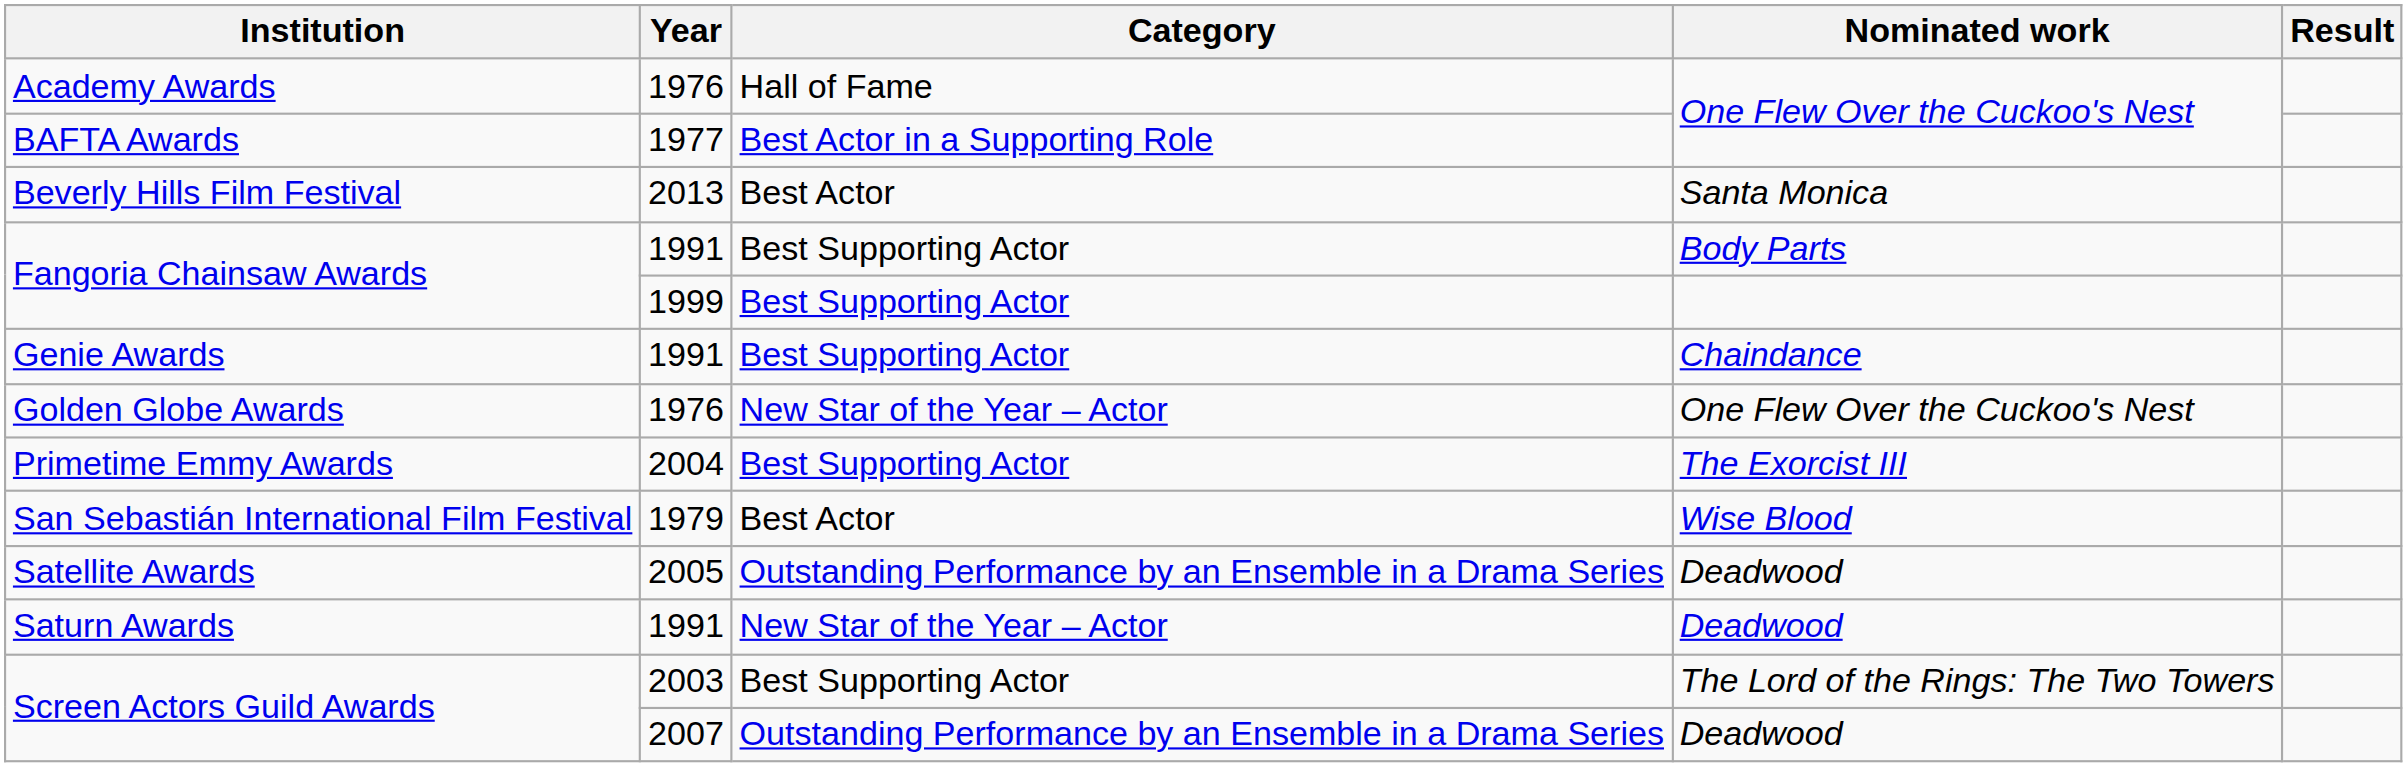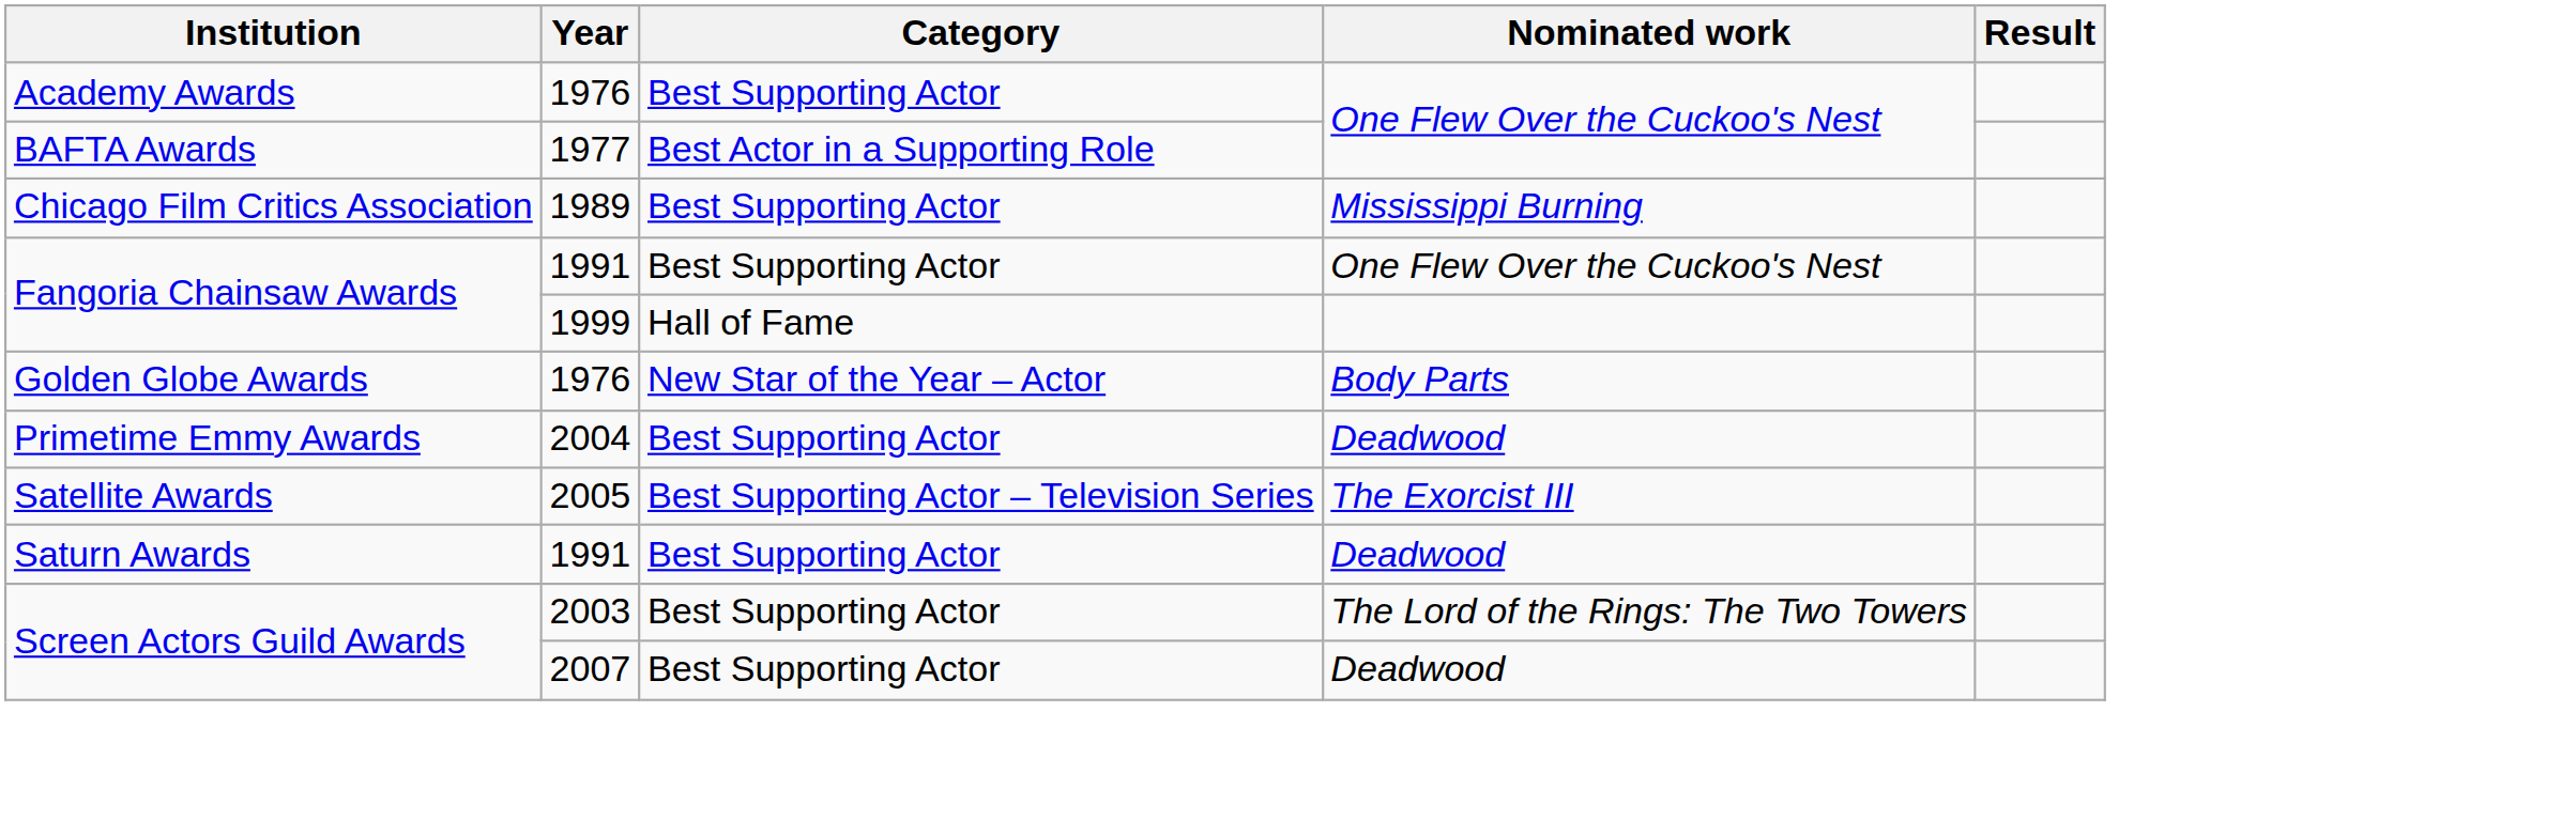Academy Awards | Category: Hall of Fame -> Best Supporting Actor
- row: Beverly Hills Film Festival | 2013 | Best Actor | Santa Monica
+ row: Chicago Film Critics Association | 1989 | Best Supporting Actor | Mississippi Burning
Fangoria Chainsaw Awards / 1991 | Nominated work: Body Parts -> One Flew Over the Cuckoo's Nest
Fangoria Chainsaw Awards / 1999 | Category: Best Supporting Actor -> Hall of Fame
- row: Genie Awards | 1991 | Best Supporting Actor | Chaindance
Golden Globe Awards | Nominated work: One Flew Over the Cuckoo's Nest -> Body Parts
Primetime Emmy Awards | Nominated work: The Exorcist III -> Deadwood
- row: San Sebastián International Film Festival | 1979 | Best Actor | Wise Blood
Satellite Awards | Category: Outstanding Performance by an Ensemble in a Drama Series -> Best Supporting Actor – Television Series
Satellite Awards | Nominated work: Deadwood -> The Exorcist III
Saturn Awards | Category: New Star of the Year – Actor -> Best Supporting Actor
Screen Actors Guild Awards / 2007 | Category: Outstanding Performance by an Ensemble in a Drama Series -> Best Supporting Actor
